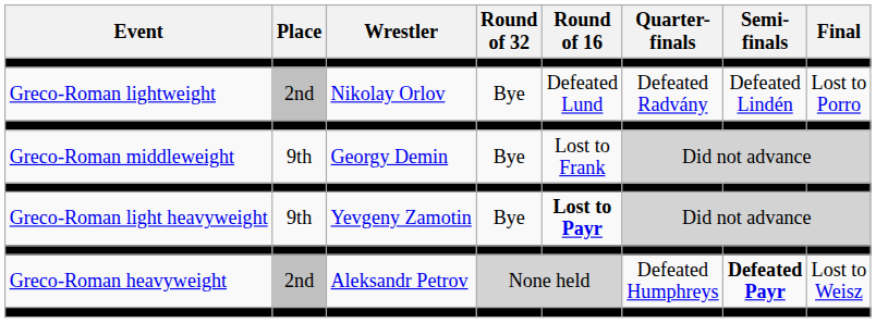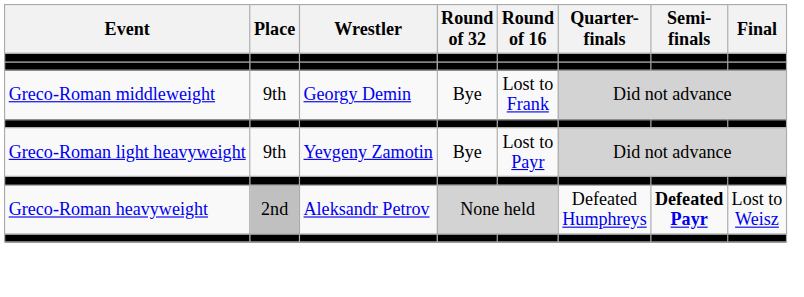- row: Greco-Roman lightweight | 2nd | Nikolay Orlov | Bye | Defeated Lund | Defeated Radvány | Defeated Lindén | Lost to Porro
Greco-Roman light heavyweight | Round of 16: bold -> normal
